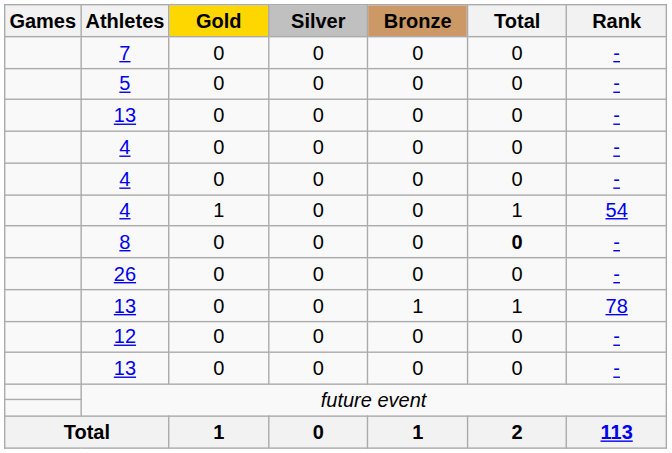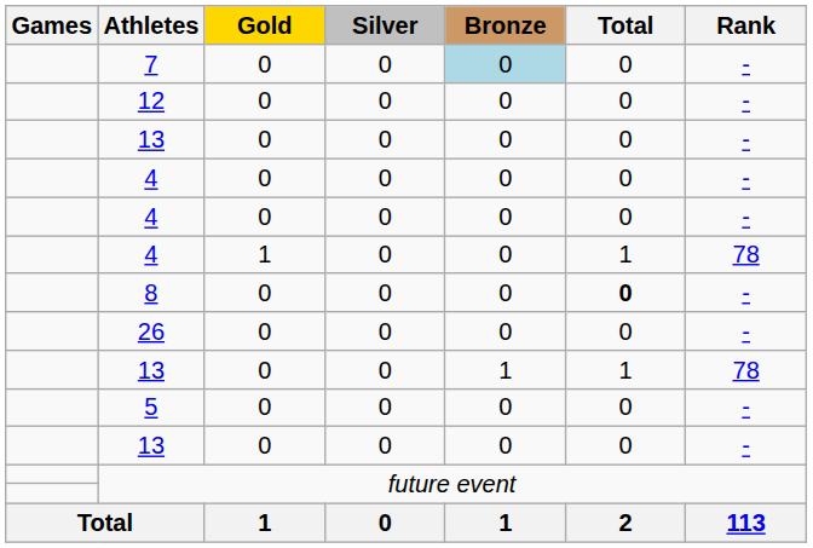7 | Bronze: no background -> lightblue background
rows swapped: 12 <-> 5
4 / 1 | Rank: 54 -> 78
